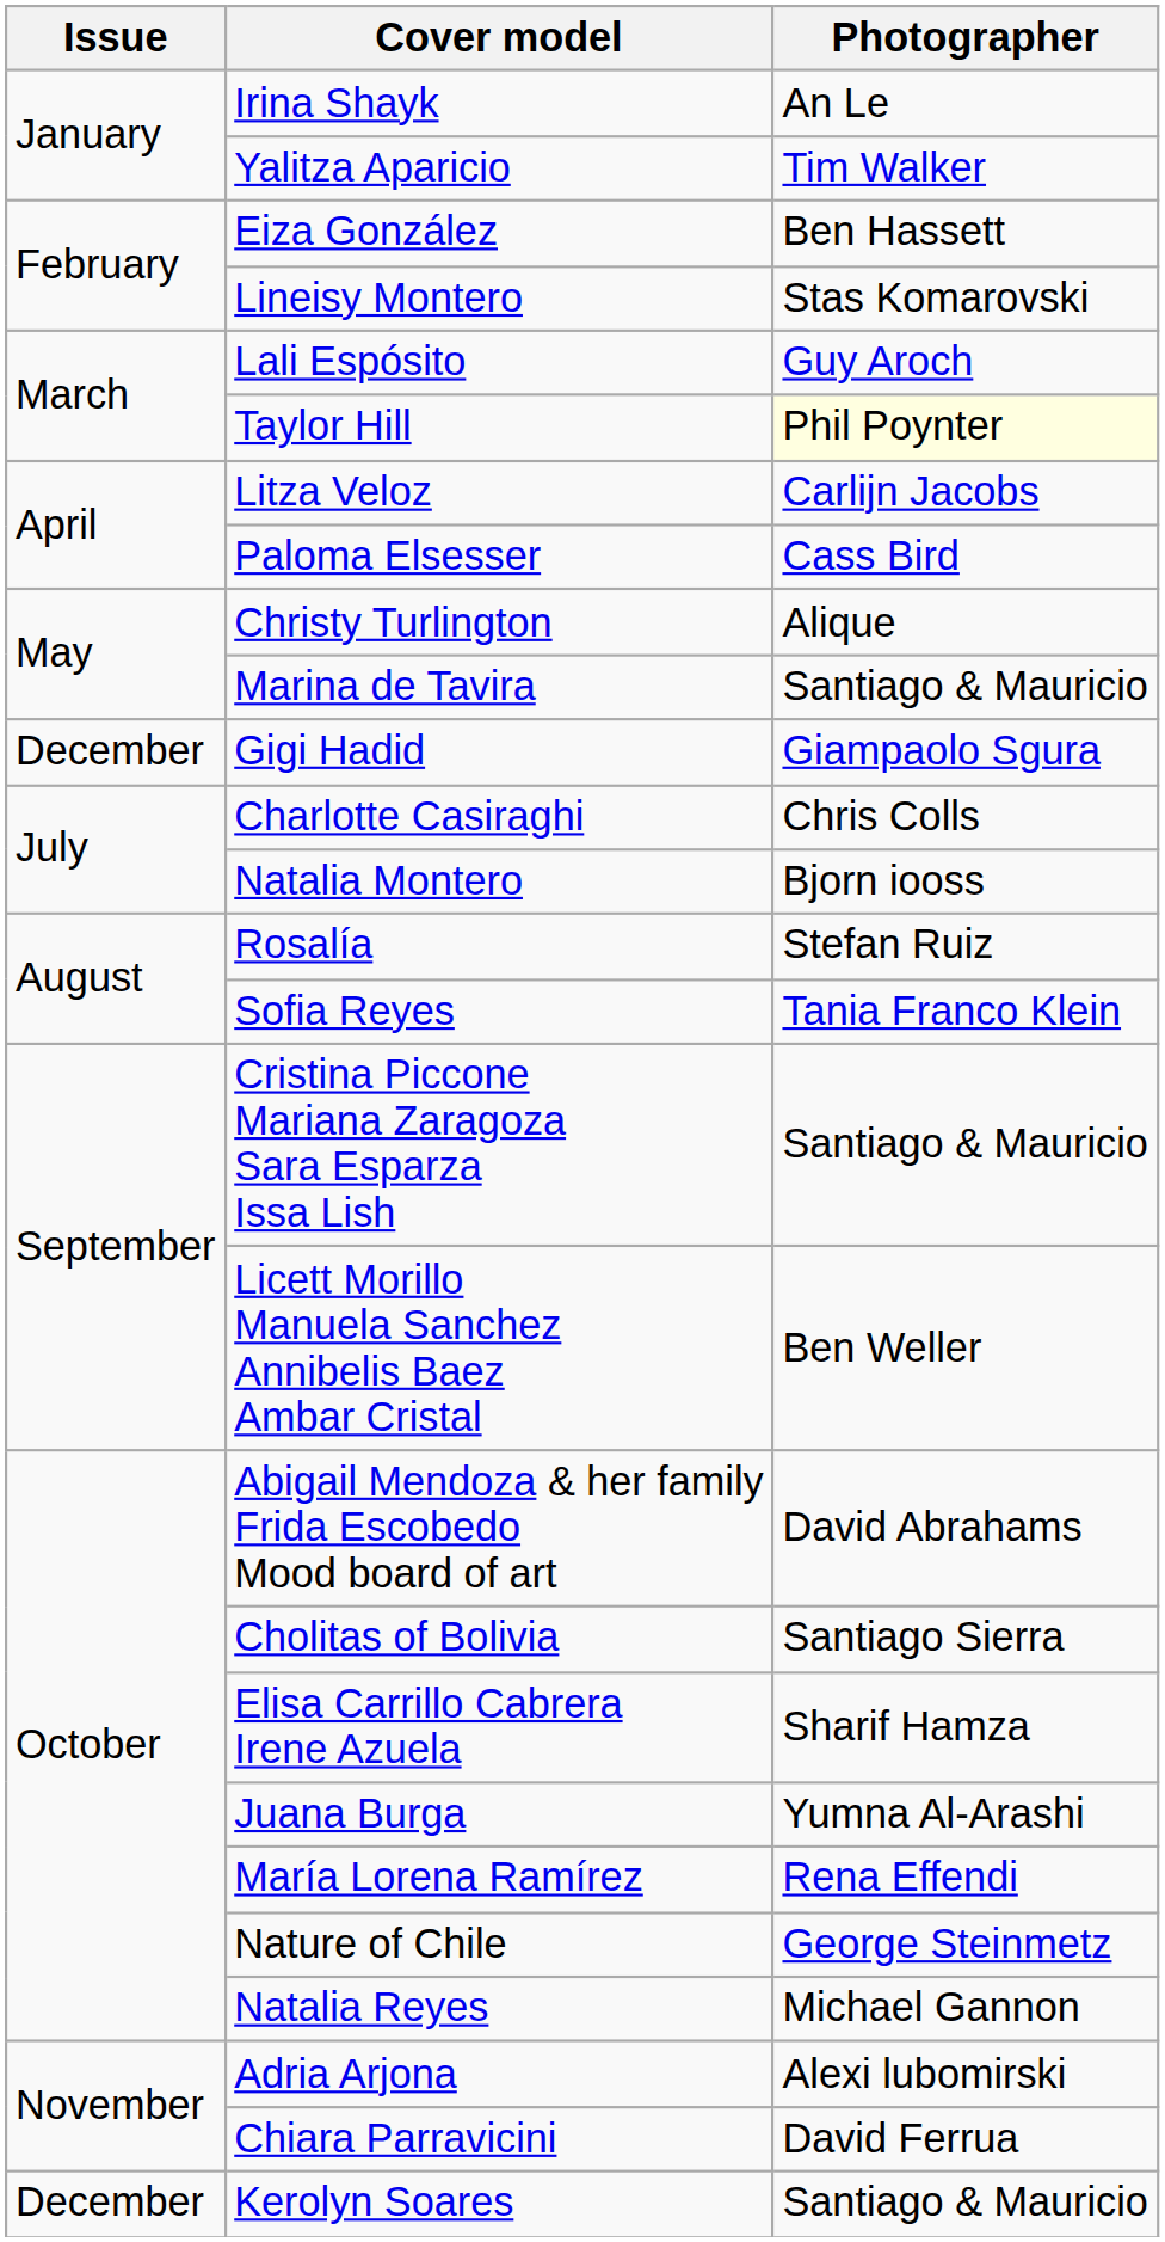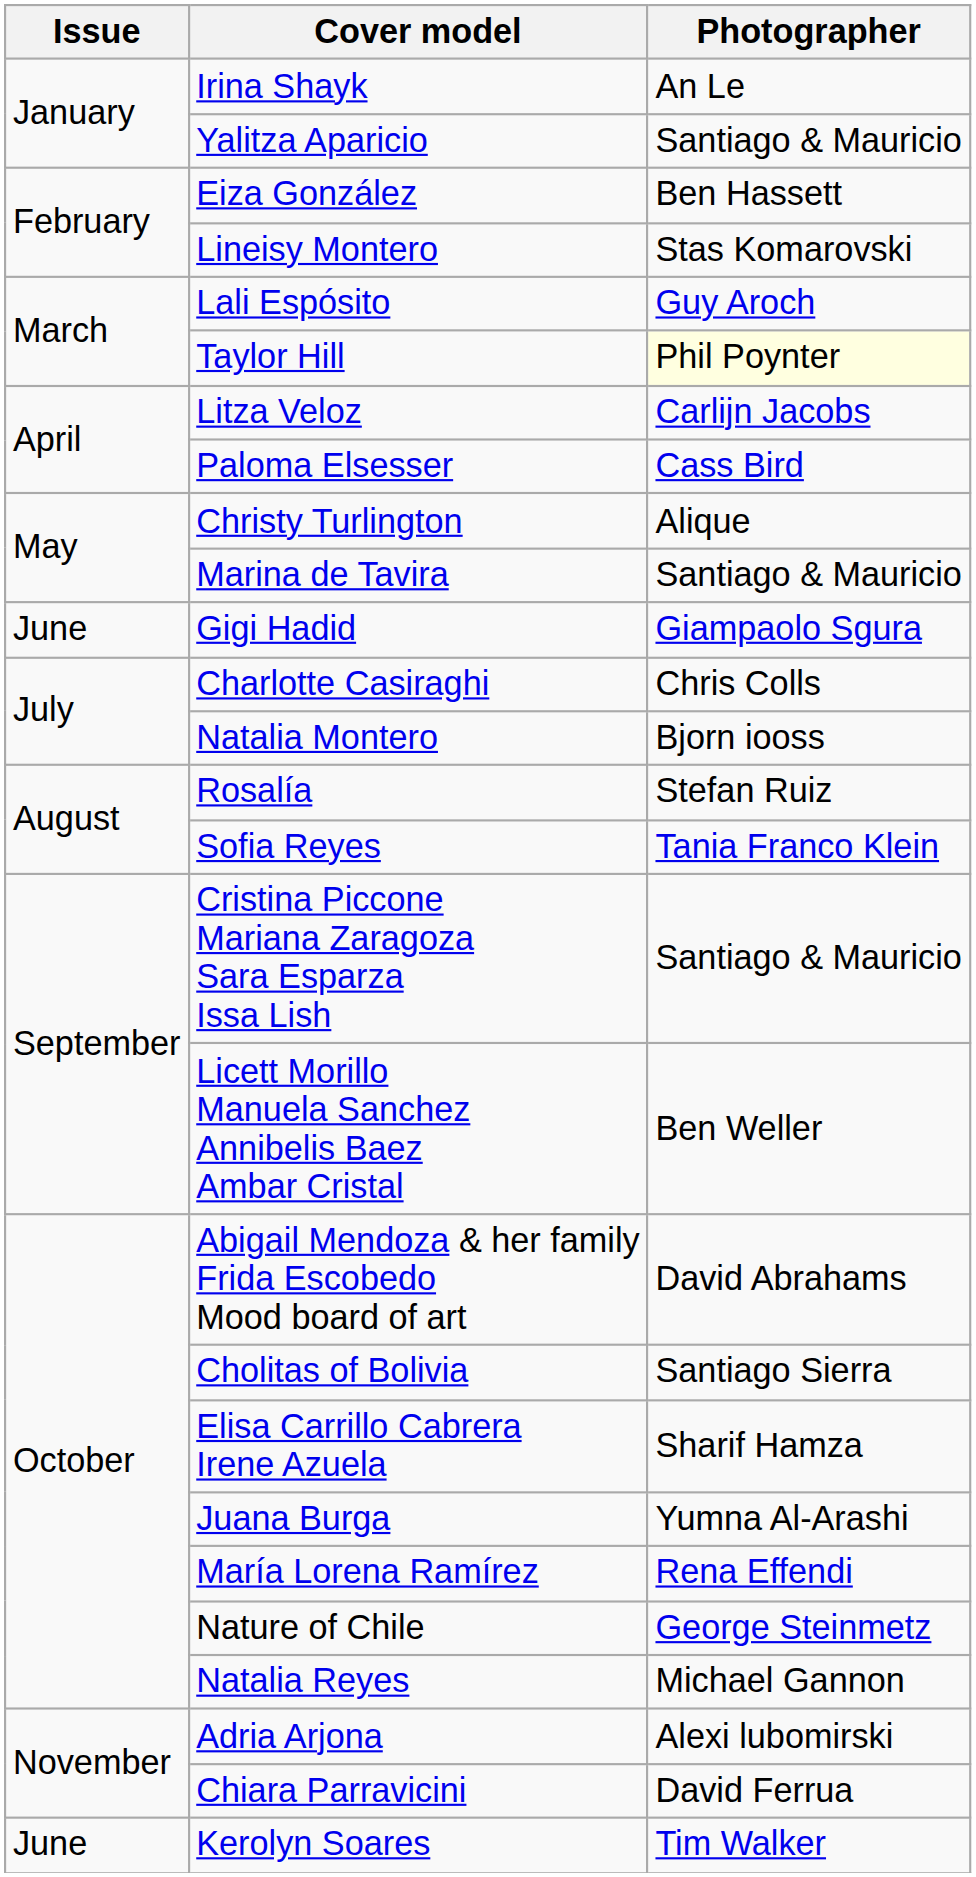Yalitza Aparicio | Photographer: Tim Walker -> Santiago & Mauricio
Gigi Hadid | Issue: December -> June
Kerolyn Soares | Issue: December -> June
Kerolyn Soares | Photographer: Santiago & Mauricio -> Tim Walker
